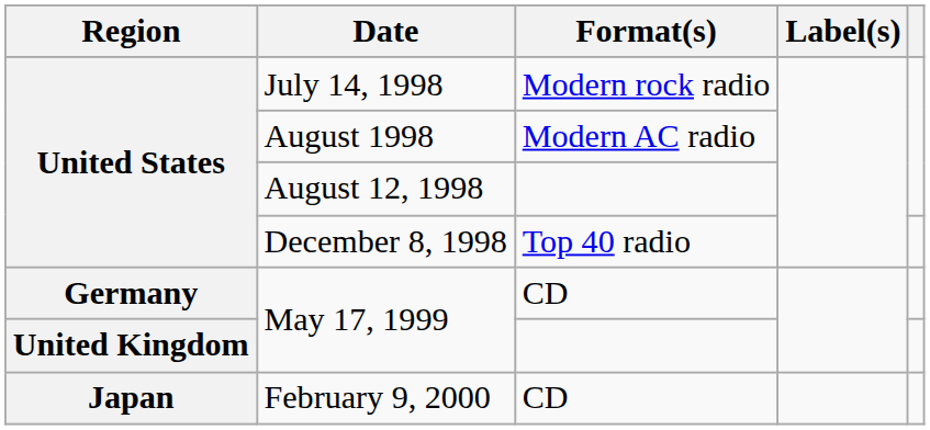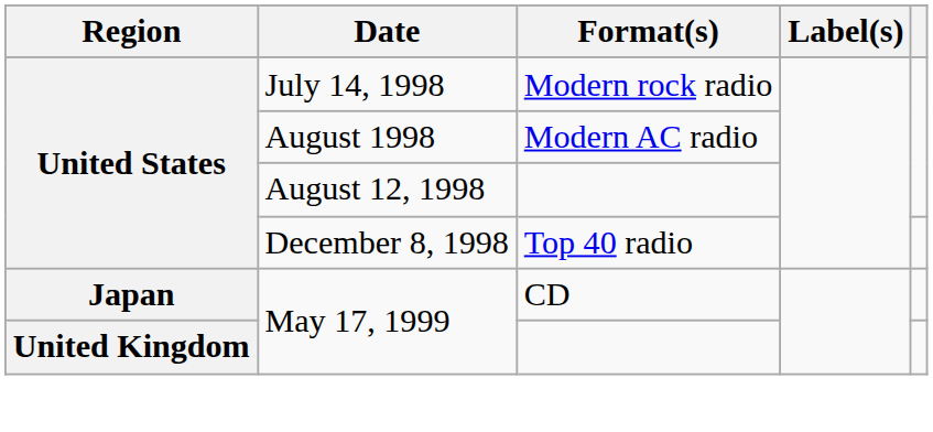May 17, 1999 / CD | Region: Germany -> Japan
- row: Japan | February 9, 2000 | CD
